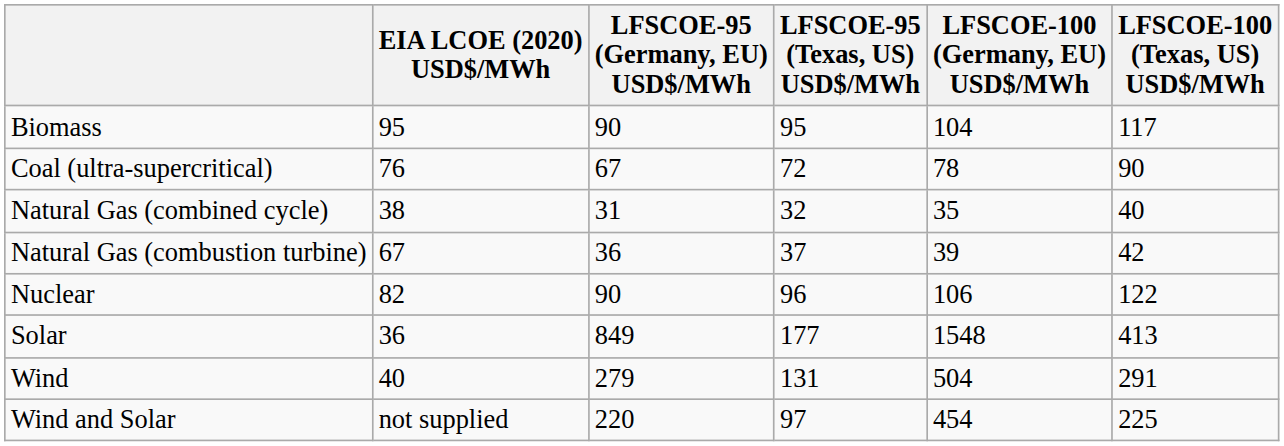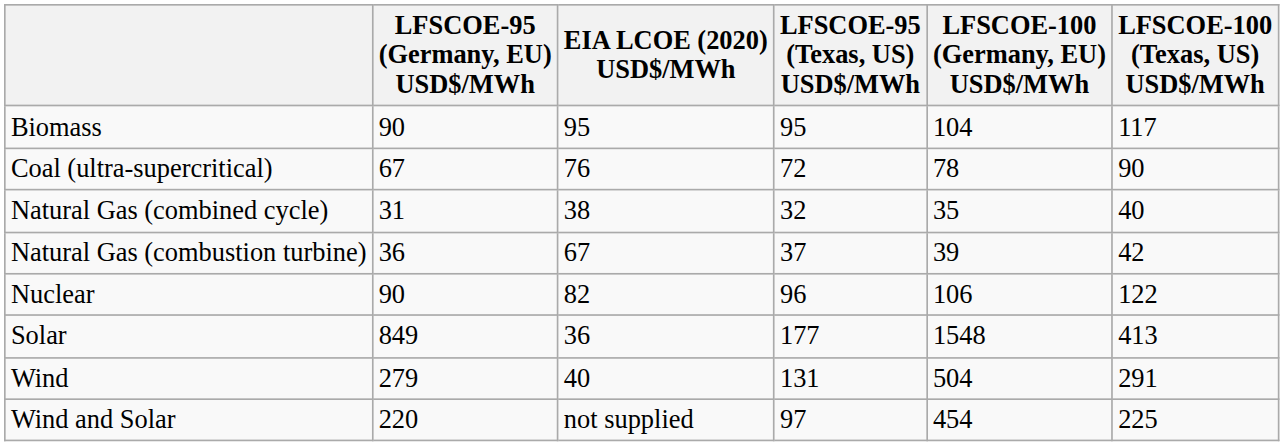columns swapped: EIA LCOE (2020) USD$/MWh <-> LFSCOE-95 (Germany, EU) USD$/MWh
